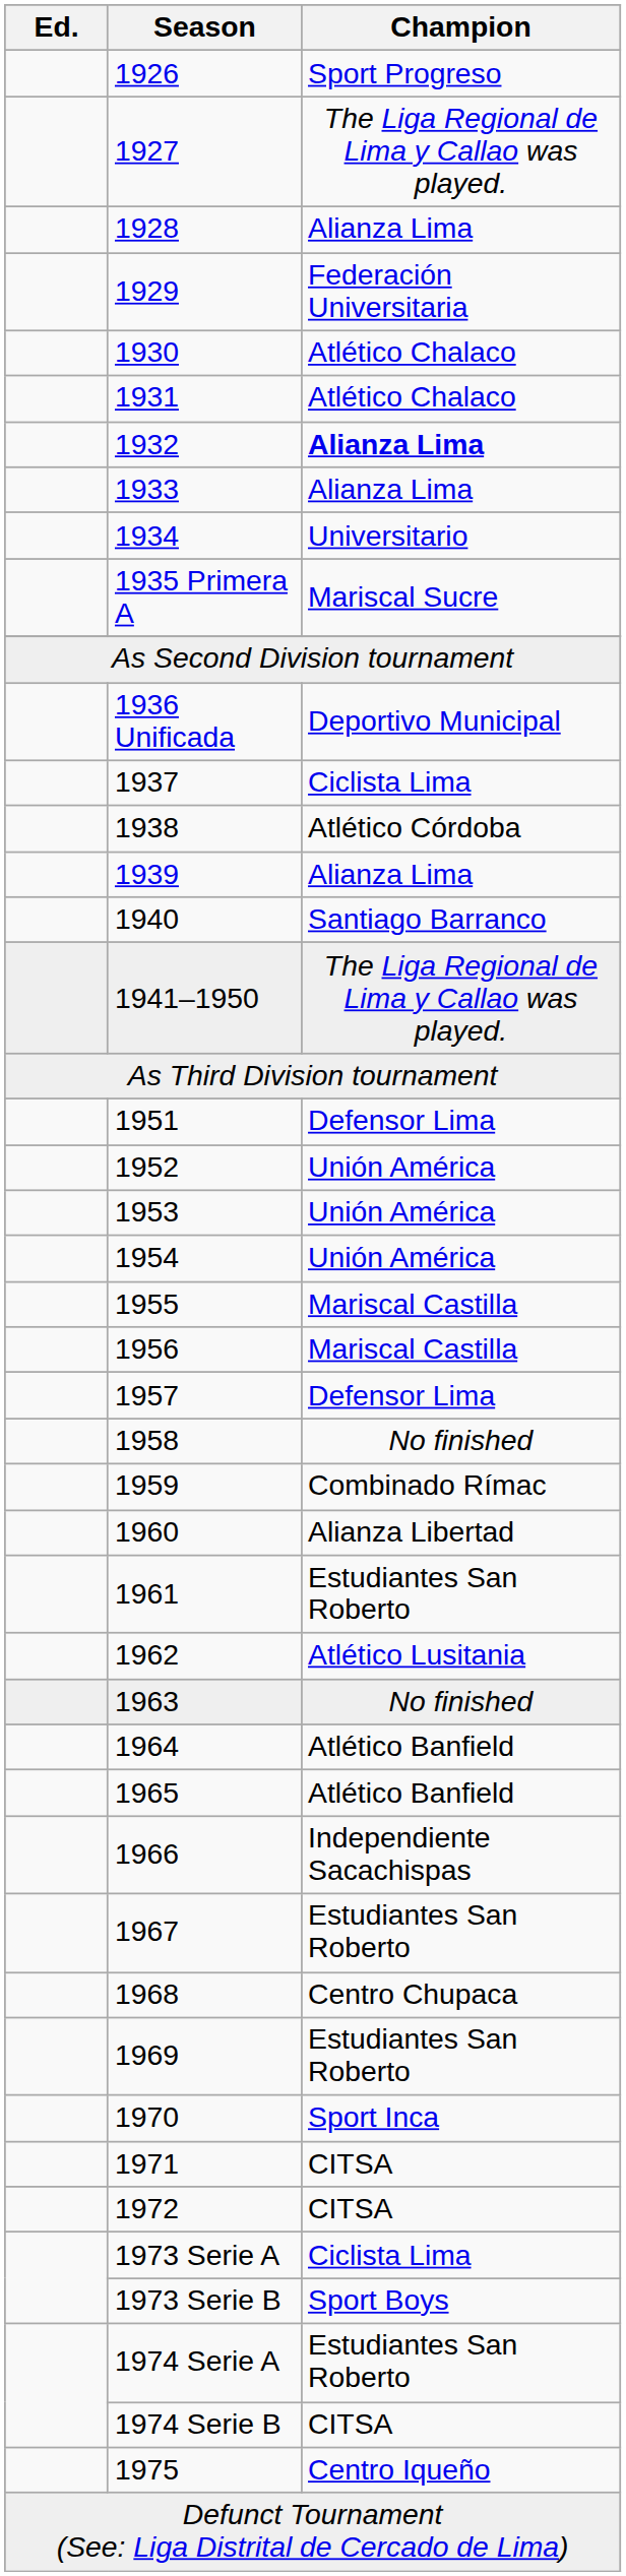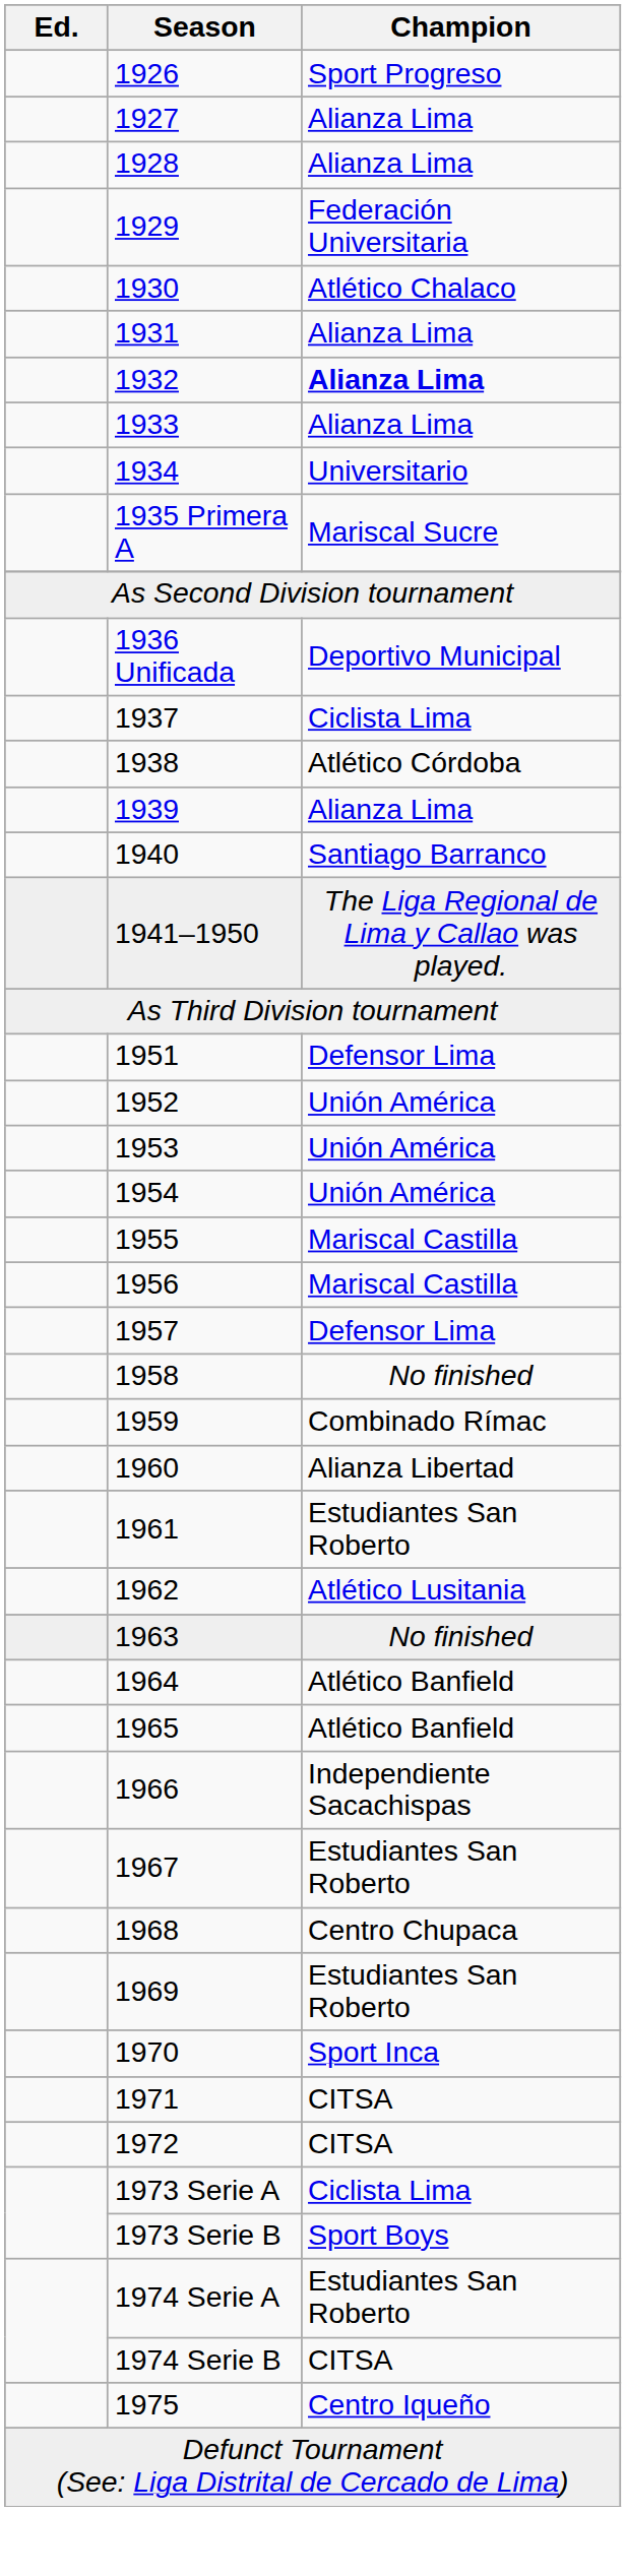1927 | Champion: The Liga Regional de Lima y Callao was played. -> Alianza Lima
1931 | Champion: Atlético Chalaco -> Alianza Lima
